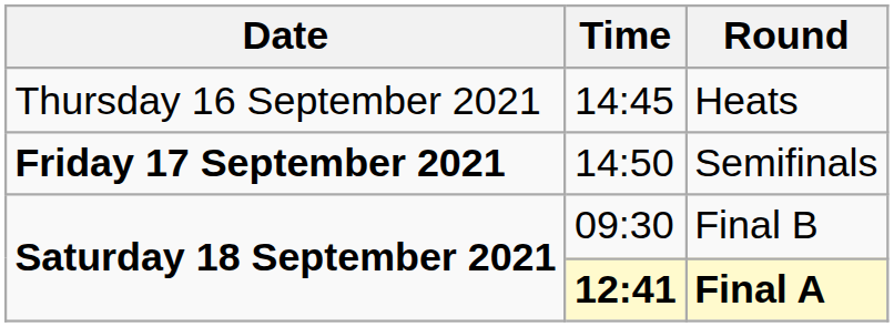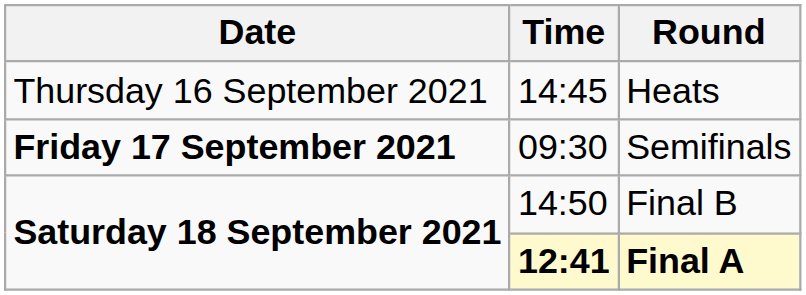Semifinals | Time: 14:50 -> 09:30
Final B | Time: 09:30 -> 14:50
